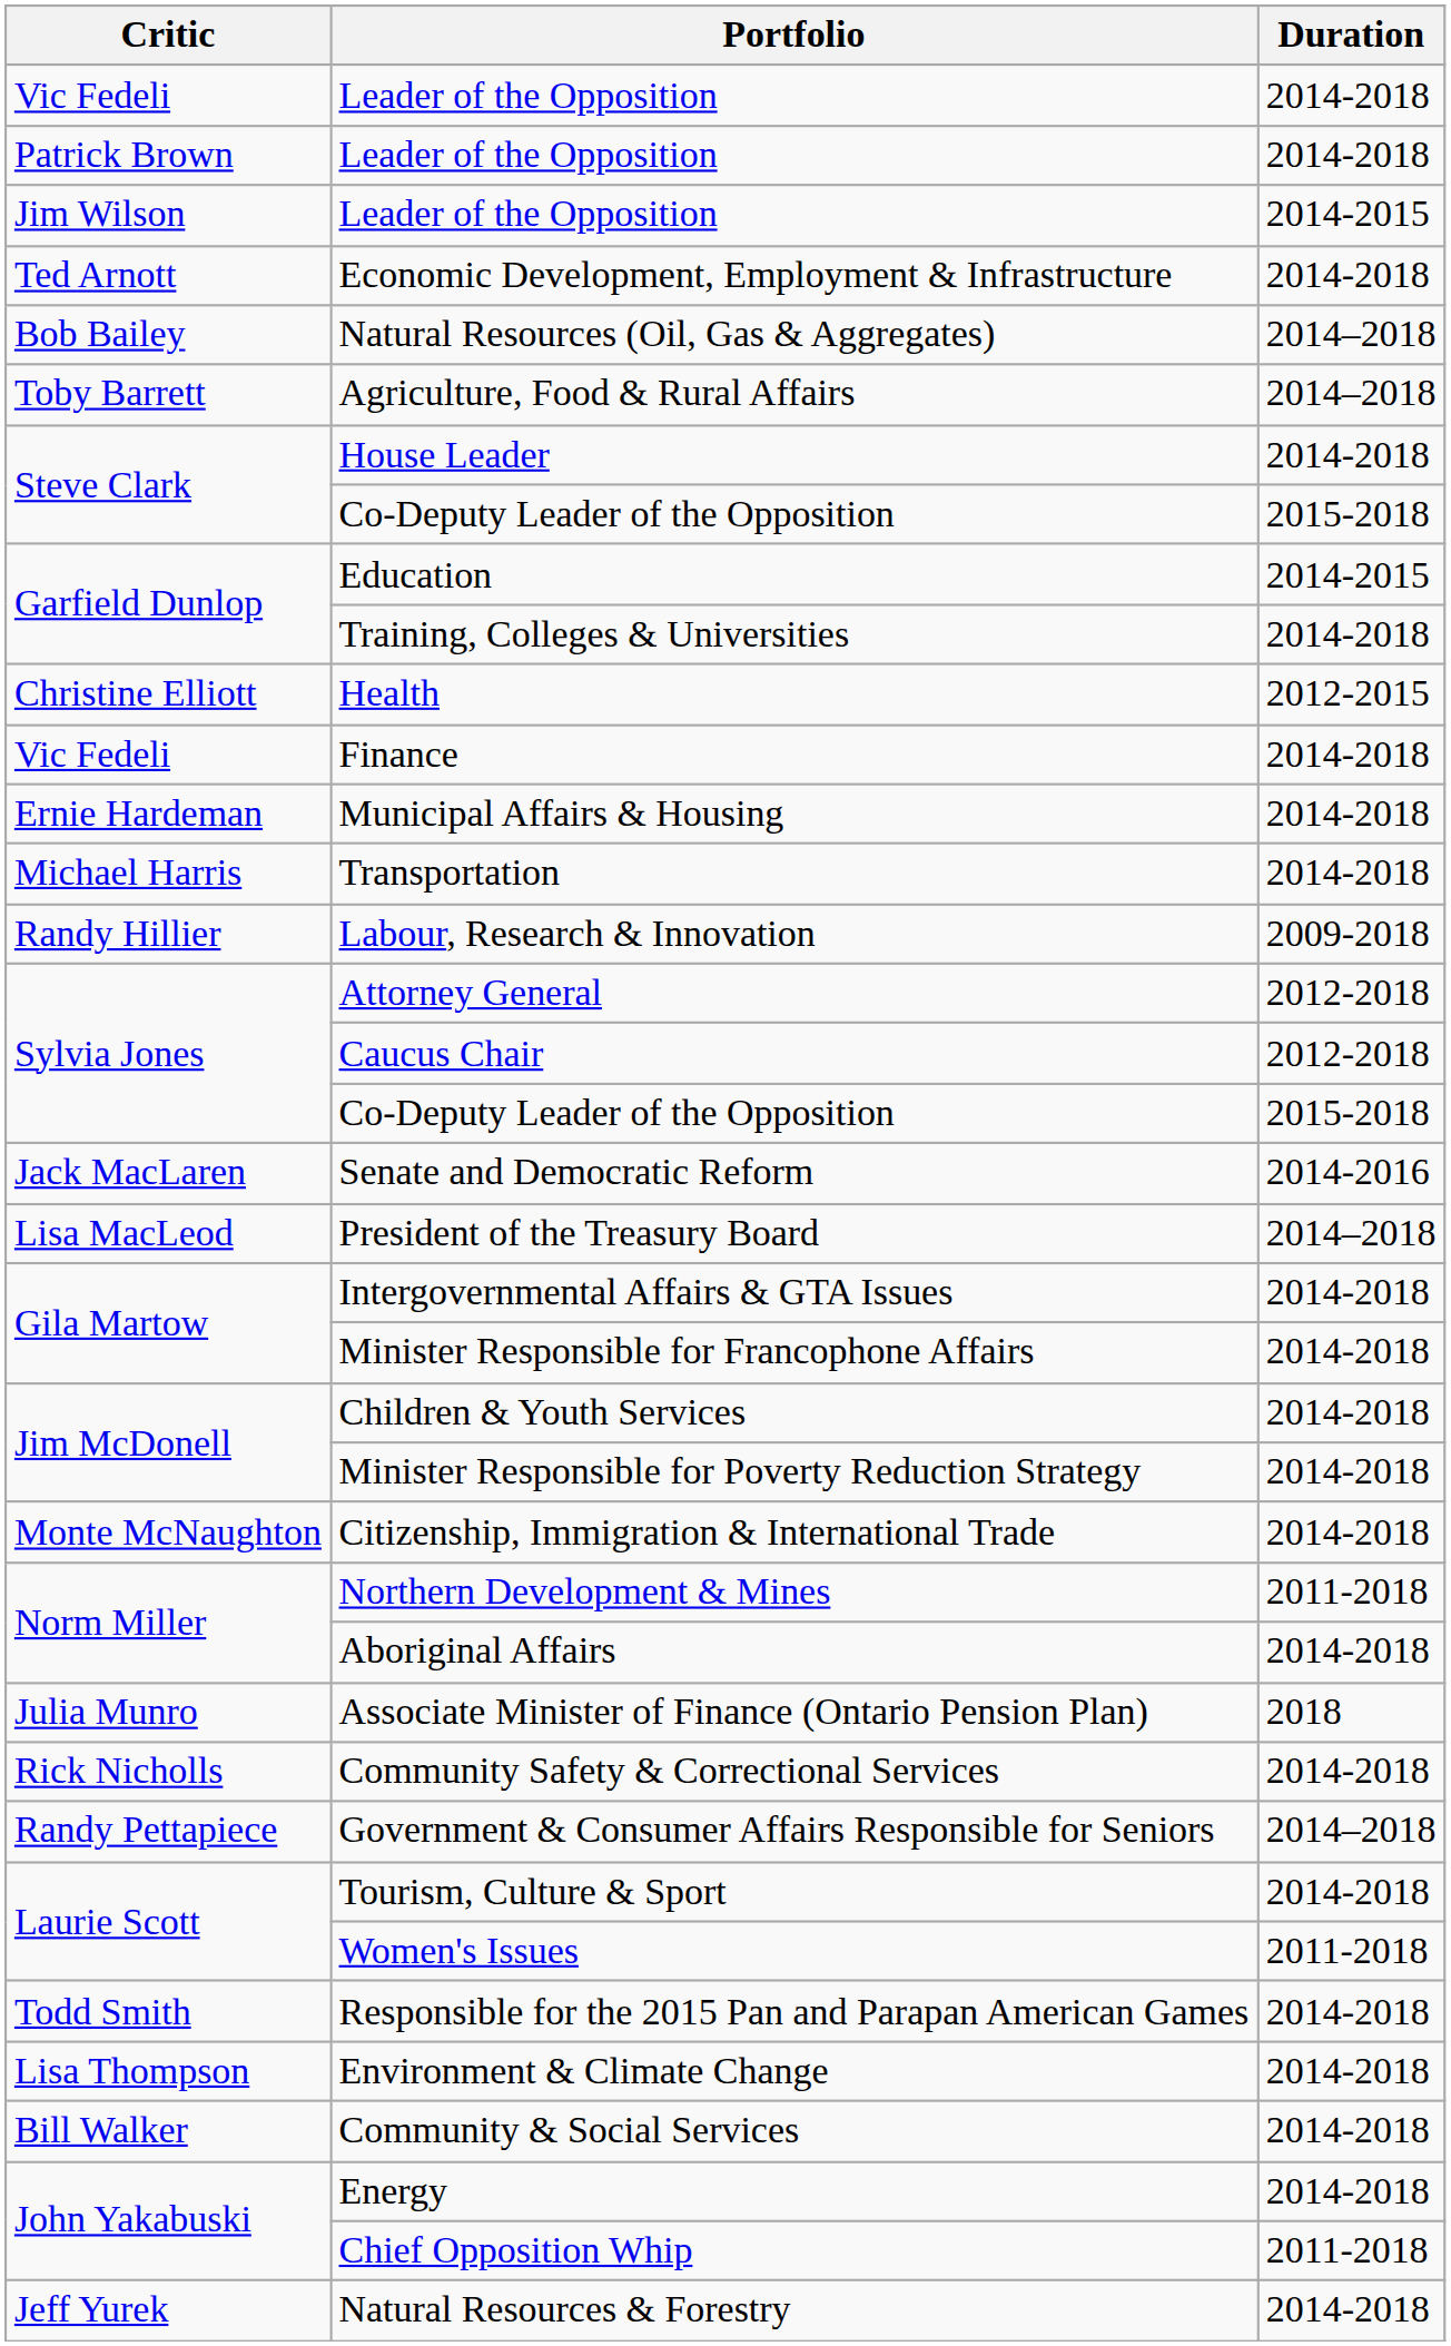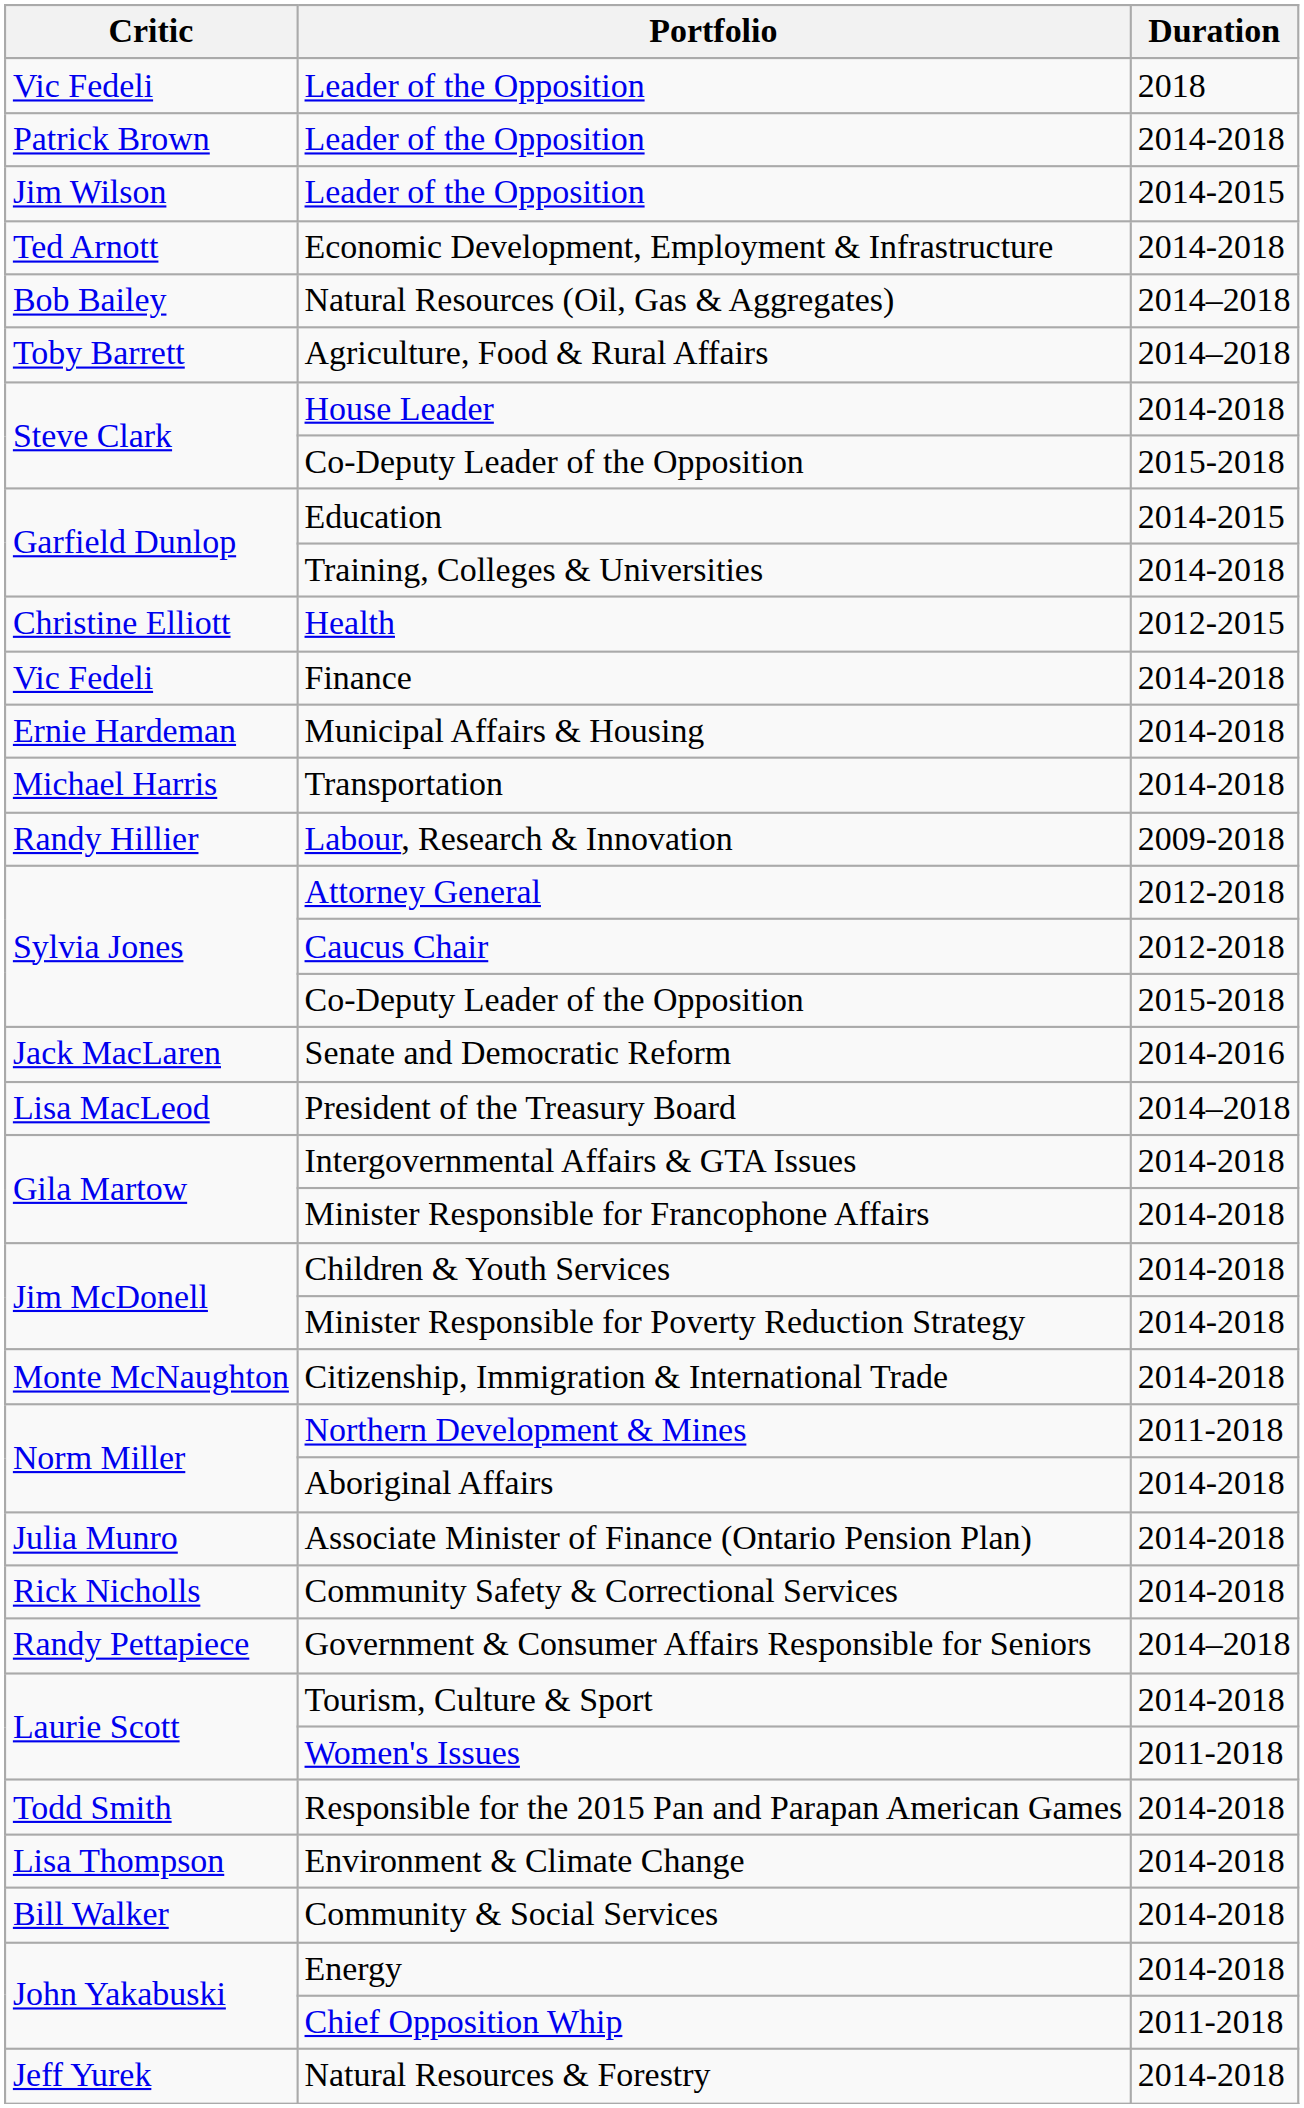Vic Fedeli / Leader of the Opposition | Duration: 2014-2018 -> 2018
Associate Minister of Finance (Ontario Pension Plan) | Duration: 2018 -> 2014-2018
